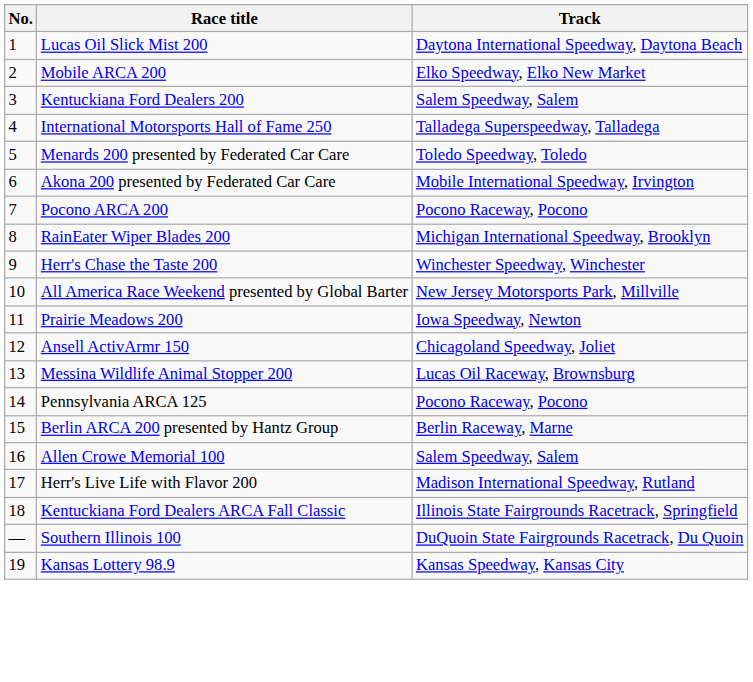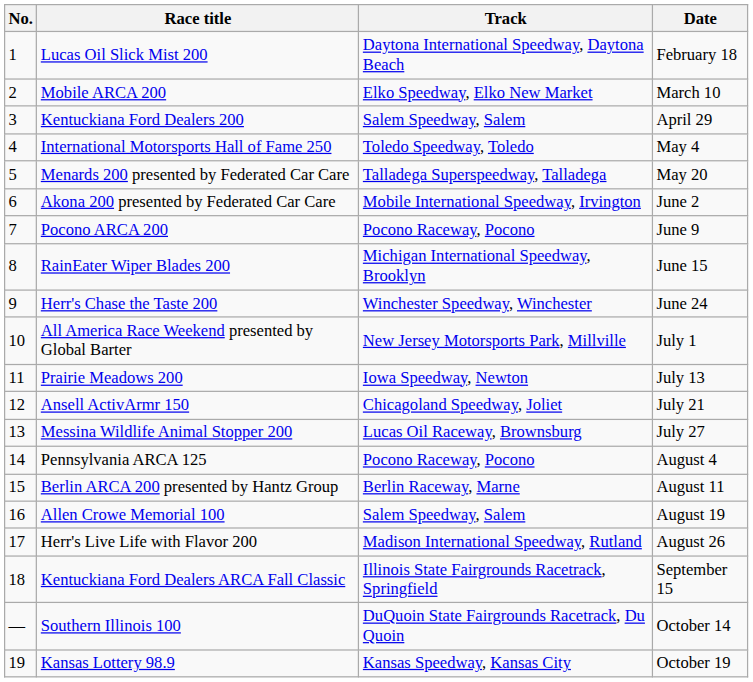+ column: Date | February 18 | March 10 | April 29 | May 4 | May 20 | June 2 | June 9 | June 15 | June 24 | July 1 | July 13 | July 21 | July 27 | August 4 | August 11 | August 19 | August 26 | September 15 | October 14 | October 19
International Motorsports Hall of Fame 250 | Track: Talladega Superspeedway, Talladega -> Toledo Speedway, Toledo
Menards 200 presented by Federated Car Care | Track: Toledo Speedway, Toledo -> Talladega Superspeedway, Talladega
